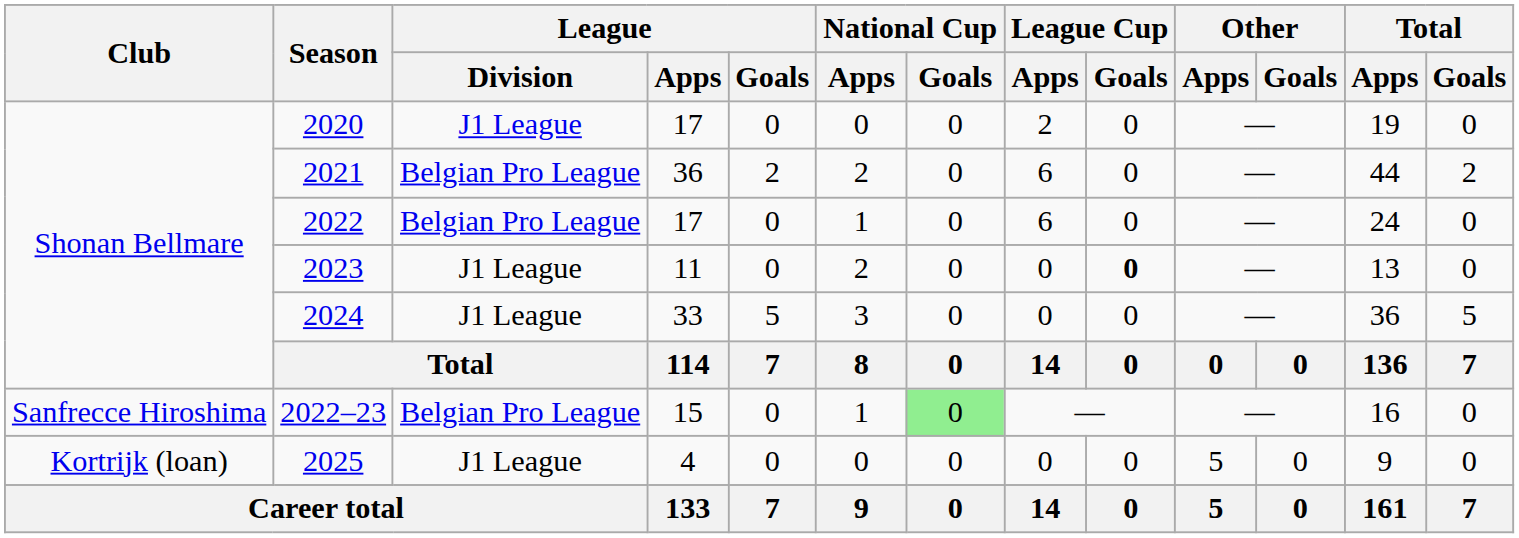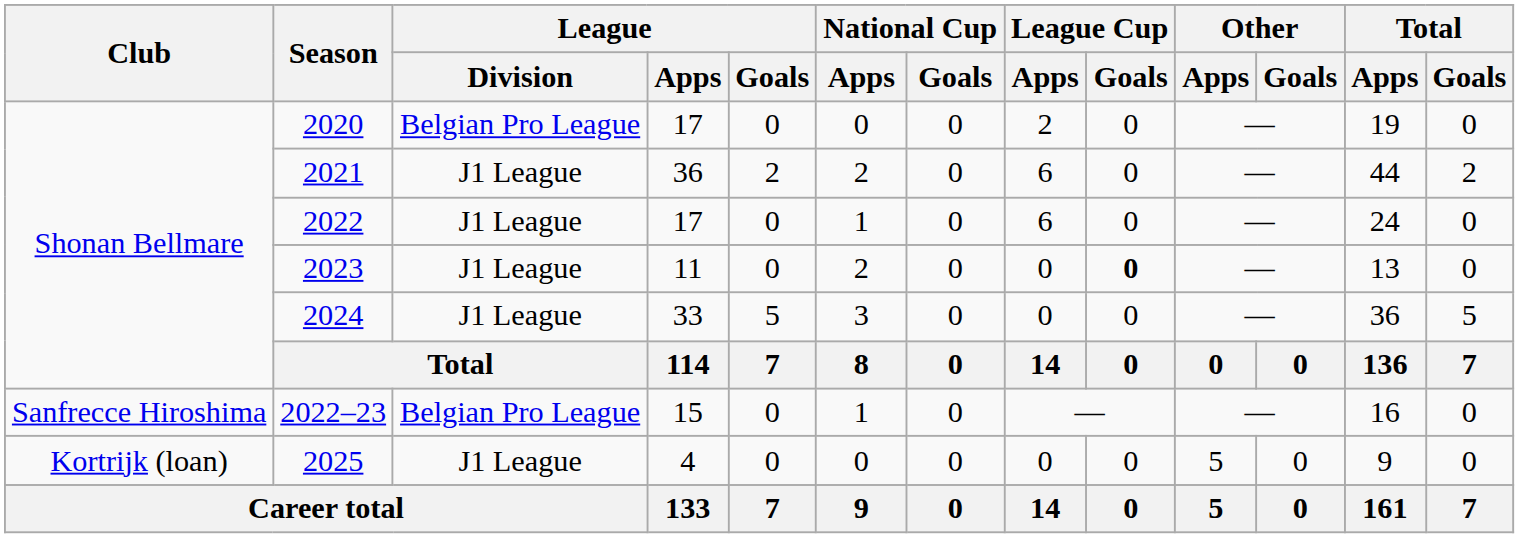2020 | League / Division: J1 League -> Belgian Pro League
2021 | League / Division: Belgian Pro League -> J1 League
2022 | League / Division: Belgian Pro League -> J1 League
2022–23 | National Cup / Goals: lightgreen background -> no background
